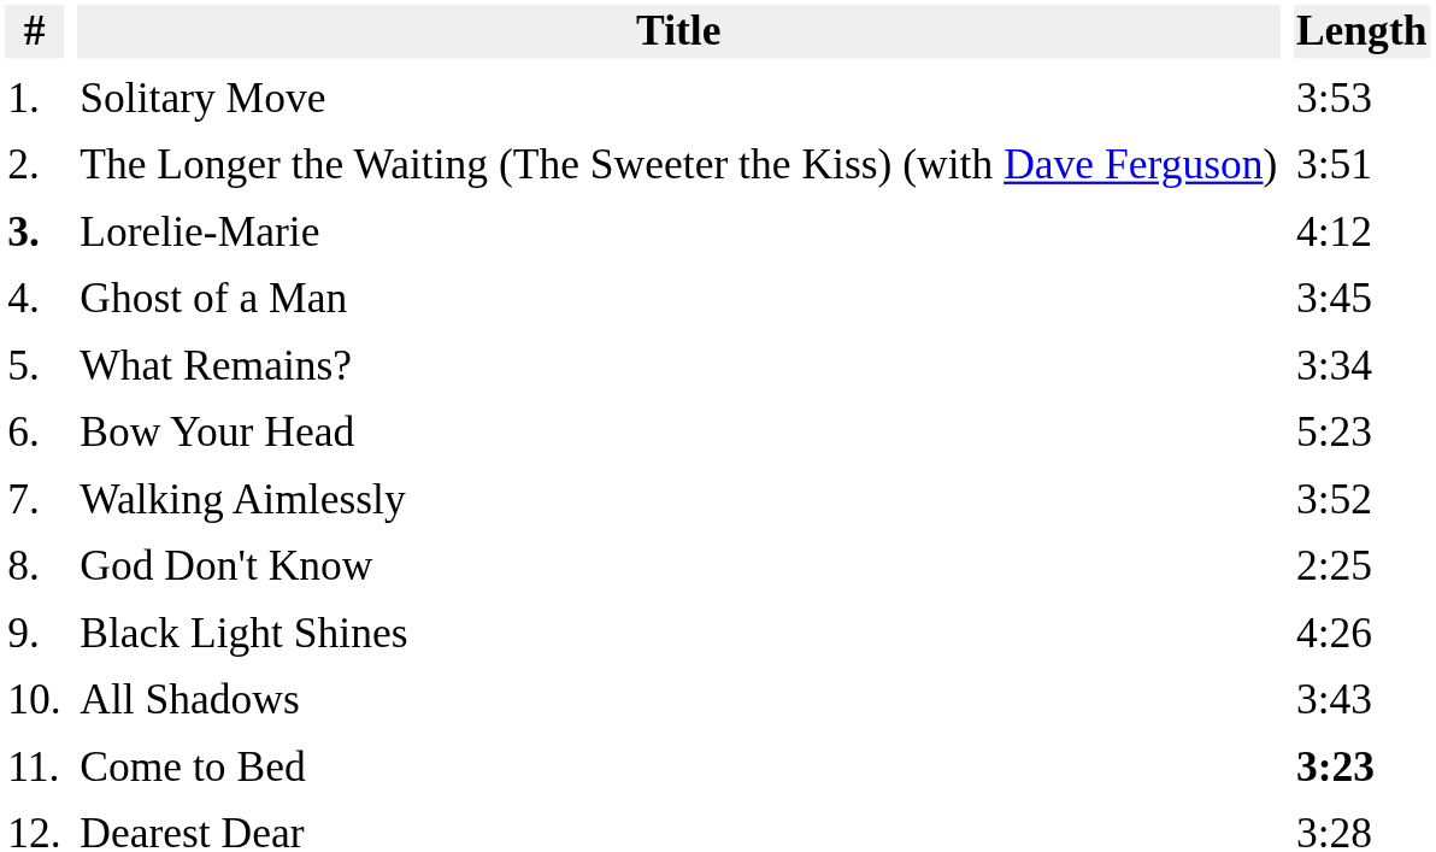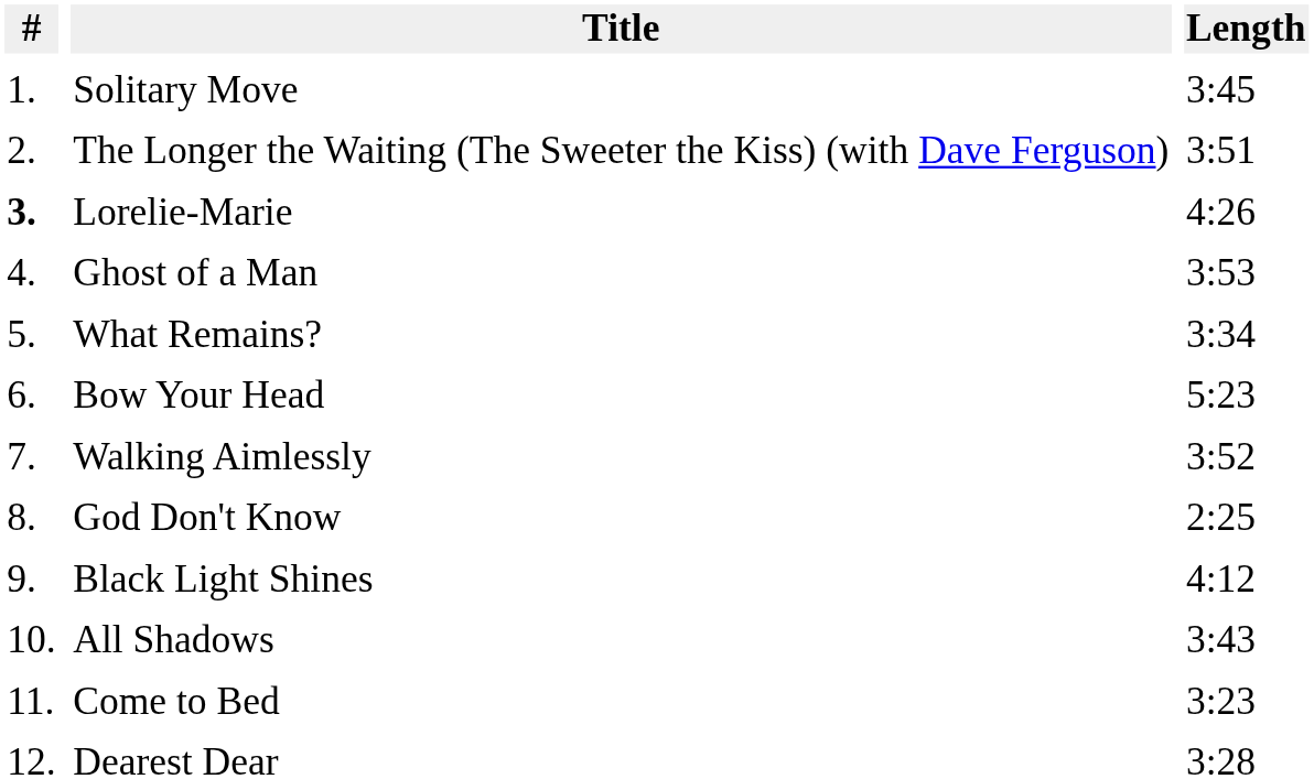Solitary Move | Length: 3:53 -> 3:45
Lorelie-Marie | Length: 4:12 -> 4:26
Ghost of а Man | Length: 3:45 -> 3:53
Black Light Shines | Length: 4:26 -> 4:12
Come to Bed | Length: bold -> normal
